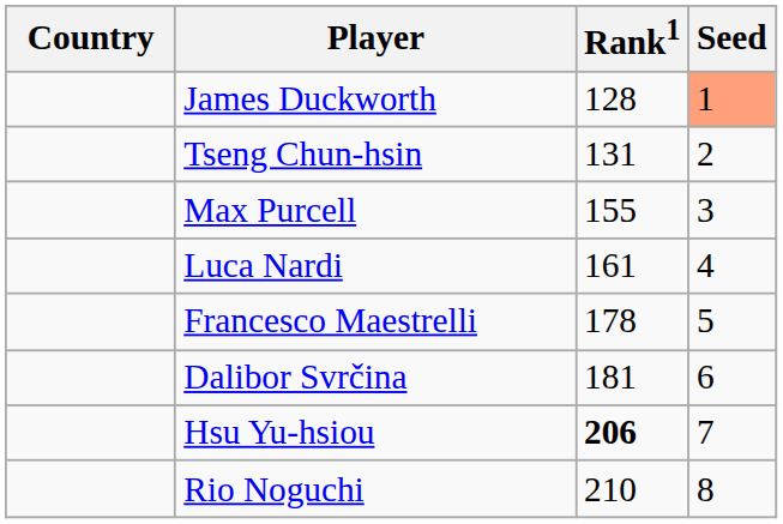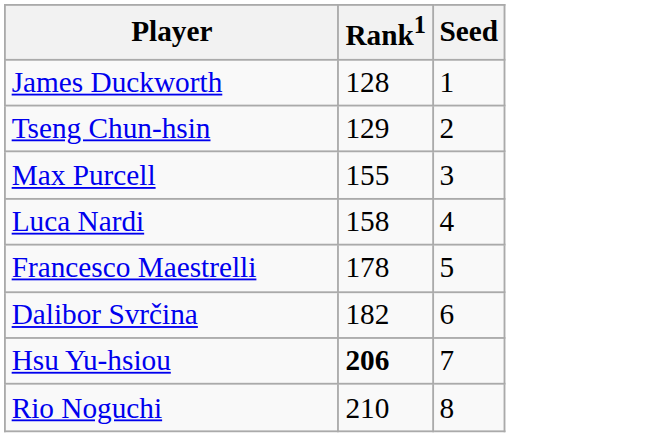- column: Country
James Duckworth | Seed: lightsalmon background -> no background
Tseng Chun-hsin | Rank1: 131 -> 129
Luca Nardi | Rank1: 161 -> 158
Dalibor Svrčina | Rank1: 181 -> 182
